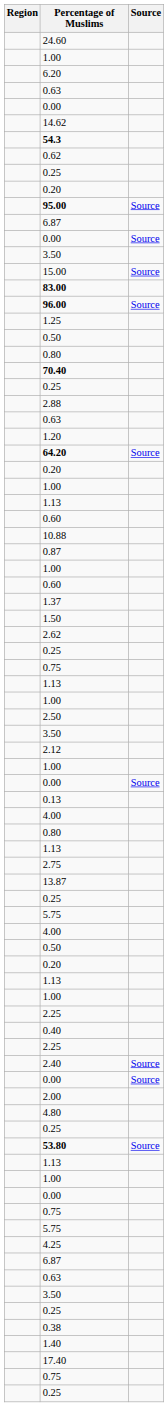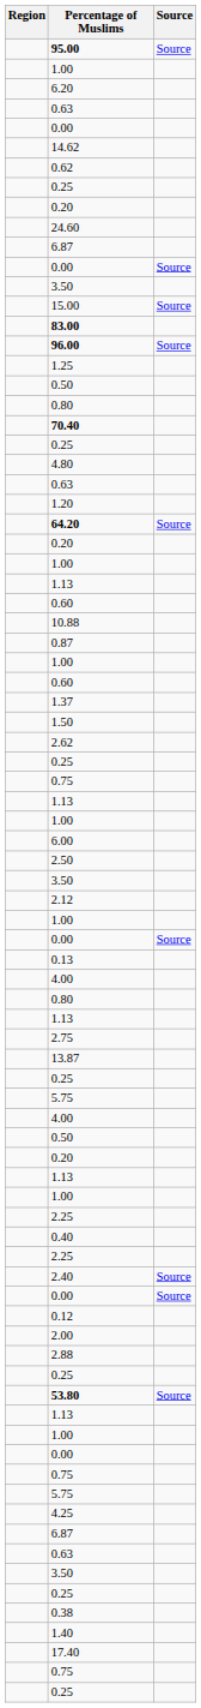rows swapped: 24.60 <-> 95.00
- row: 54.3
rows swapped: 4.80 <-> 2.88
+ row: 6.00
+ row: 0.12
